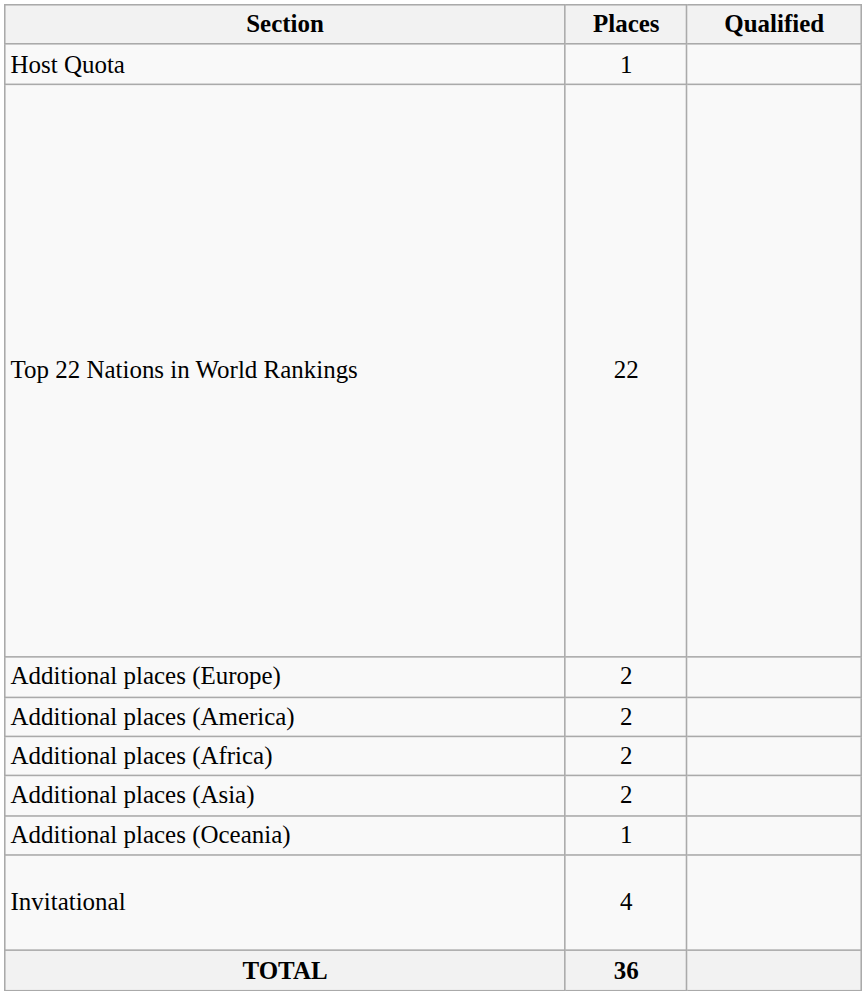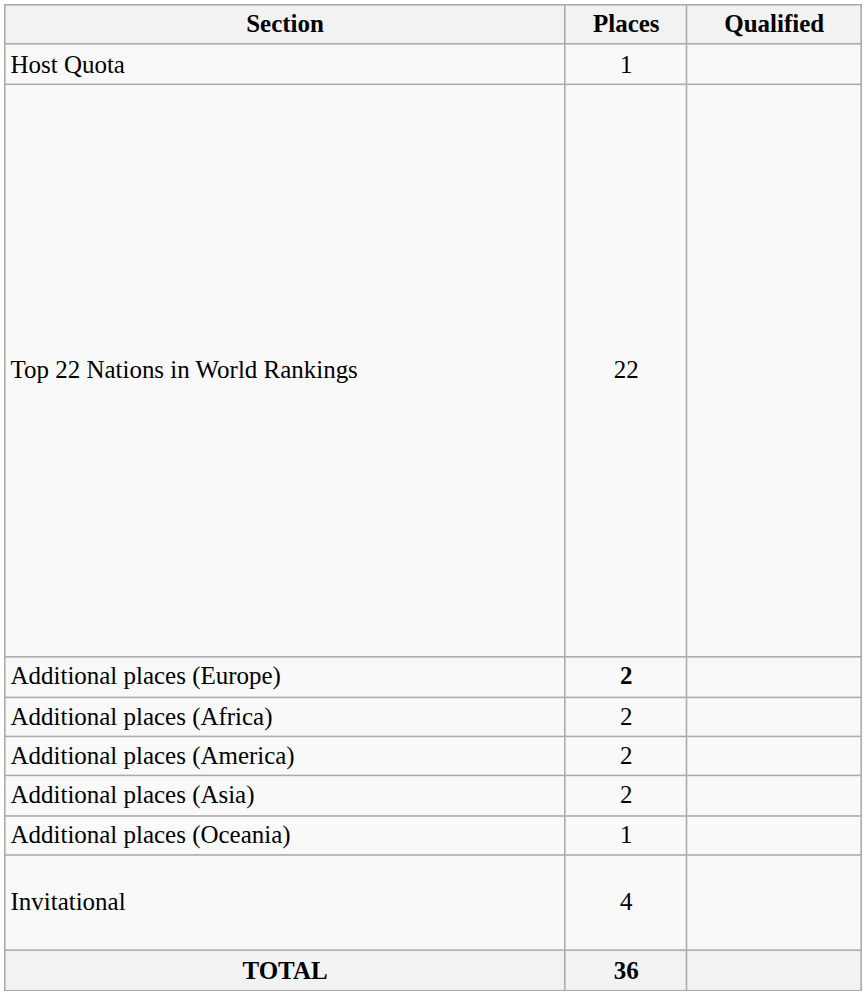Additional places (Europe) | Places: normal -> bold
rows swapped: Additional places (Africa) <-> Additional places (America)
